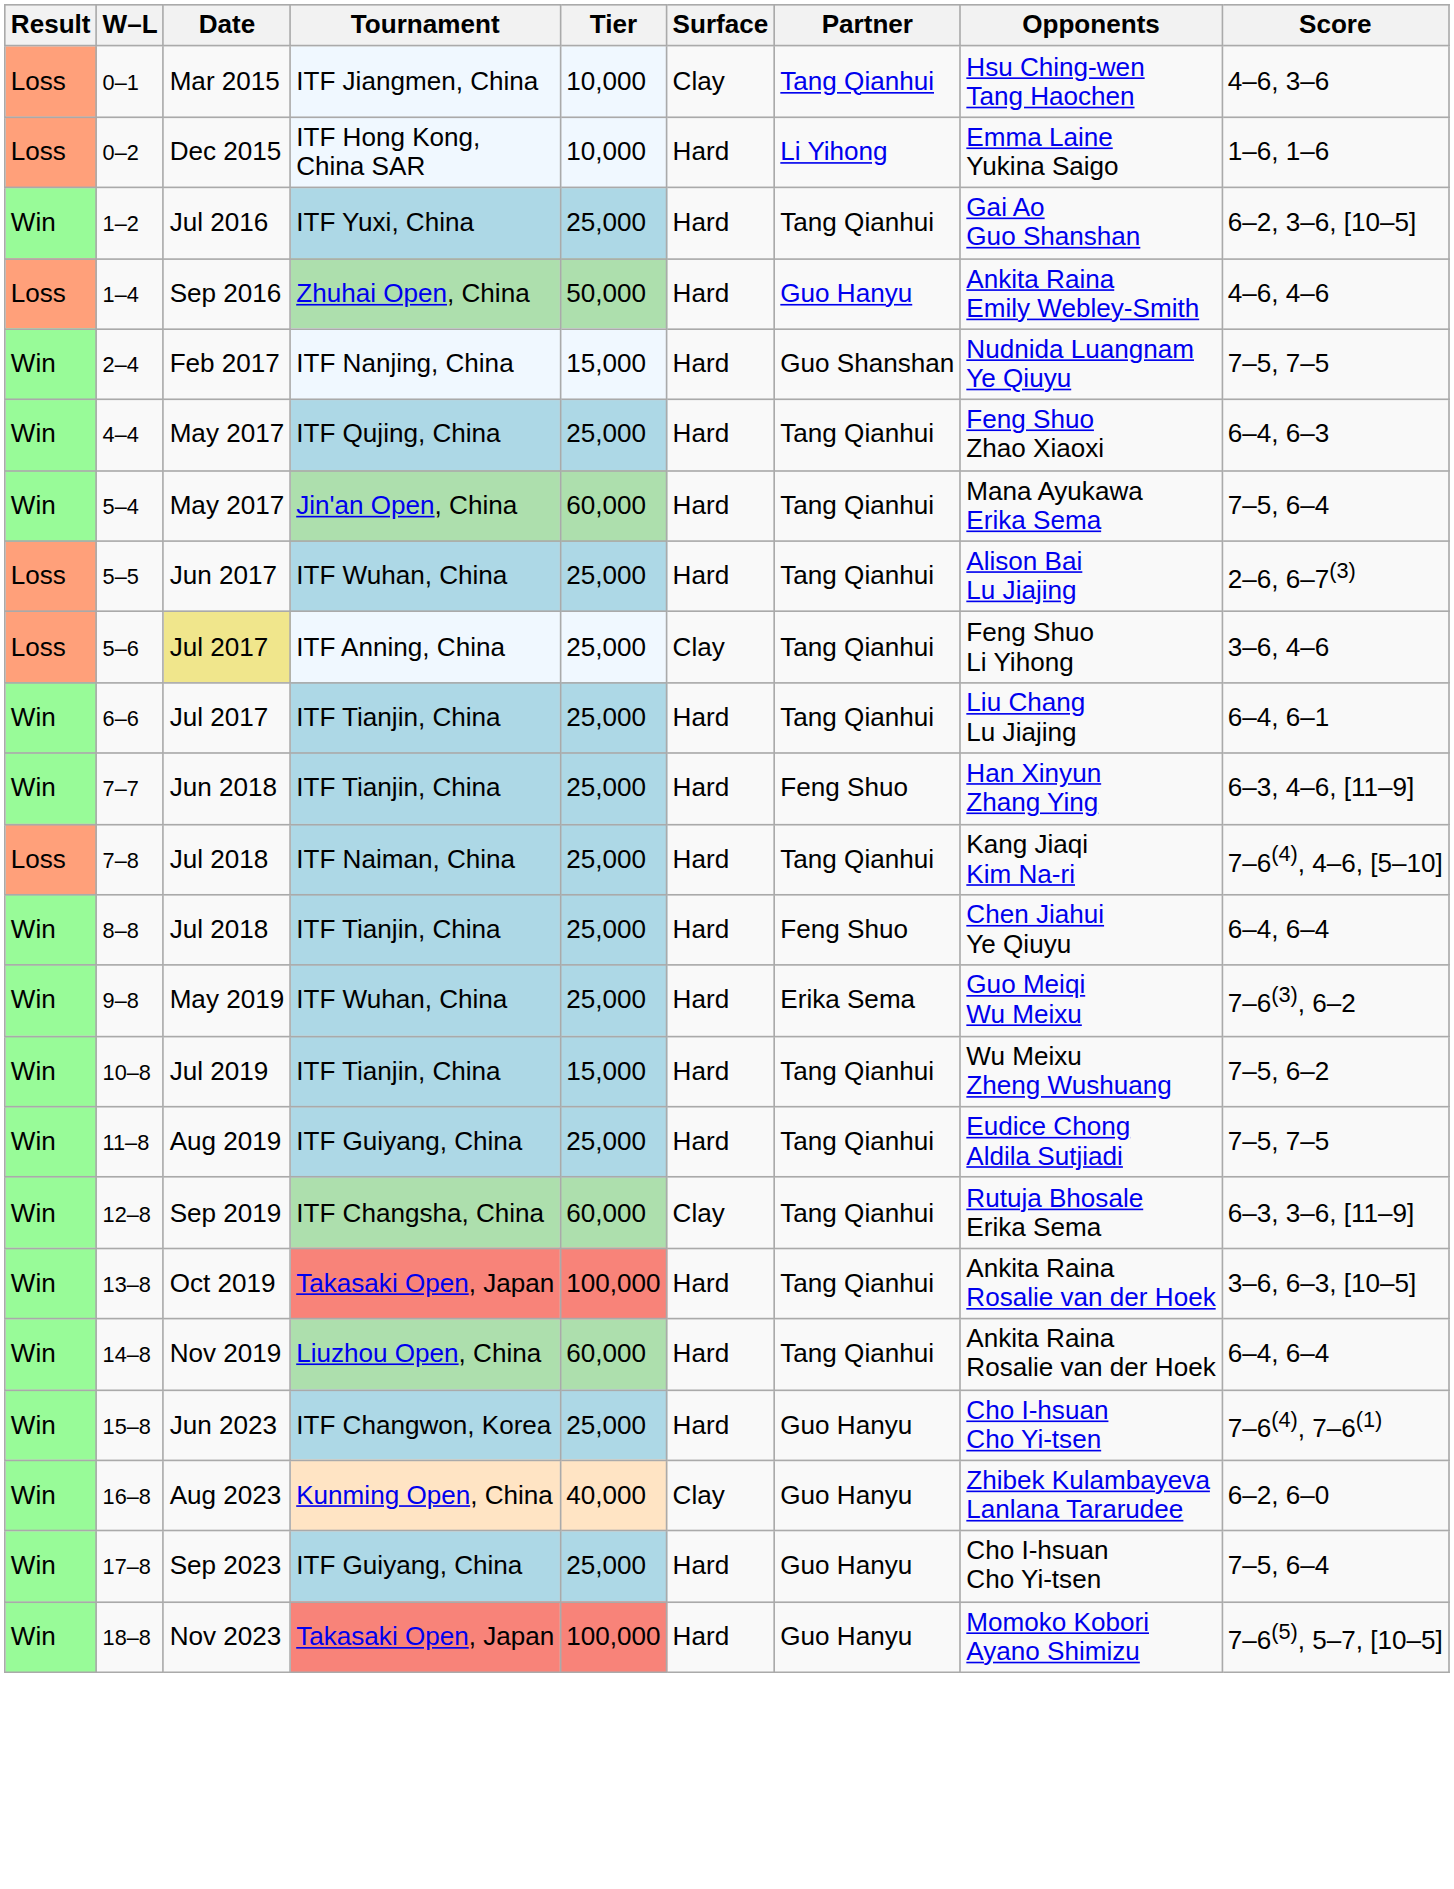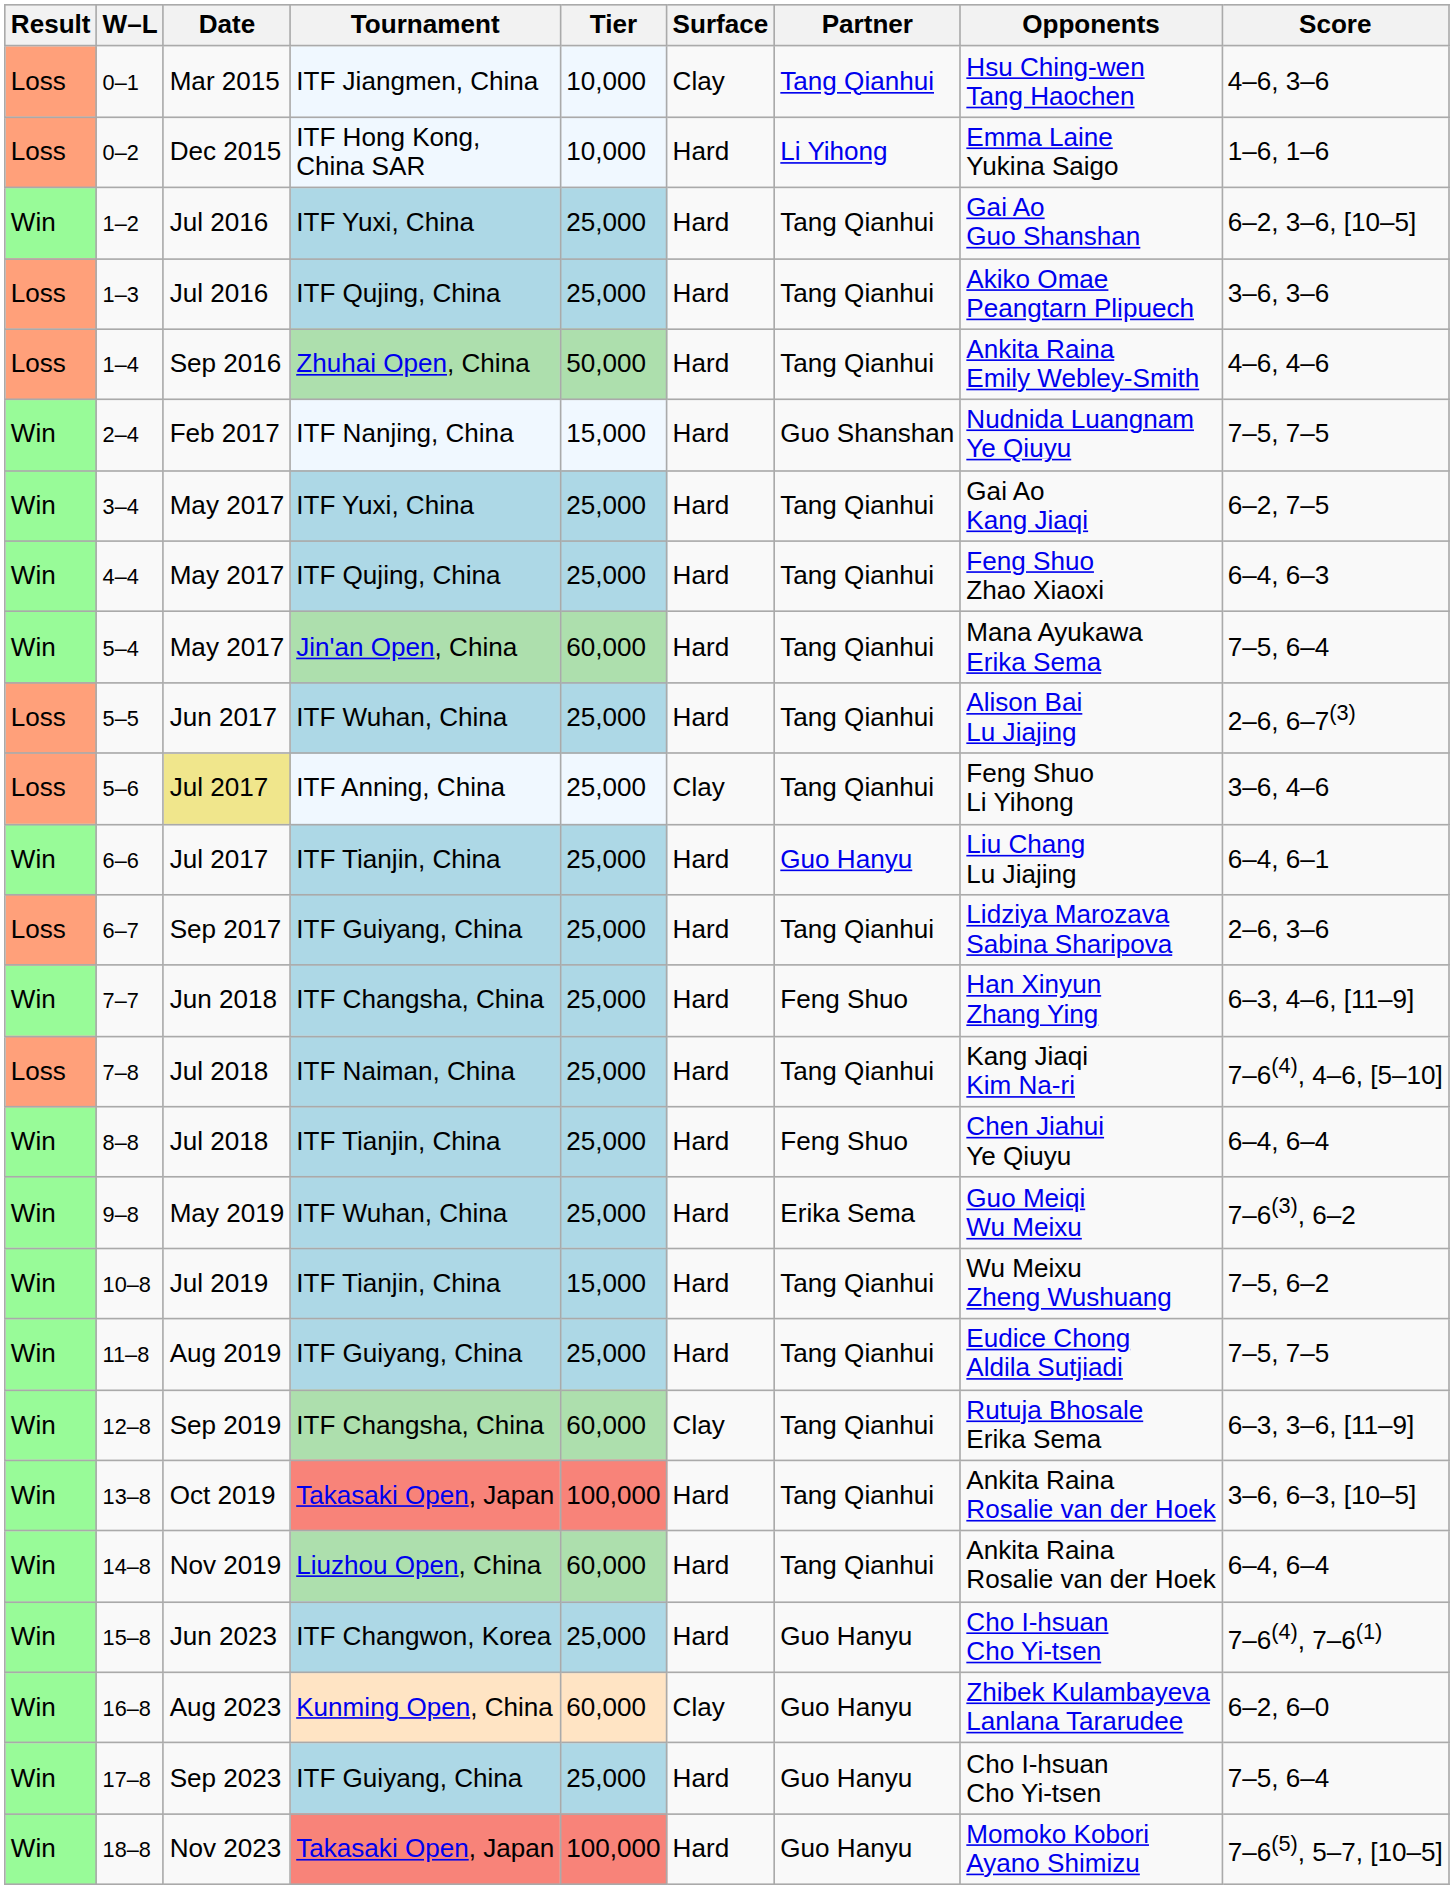+ row: Loss | 1–3 | Jul 2016 | ITF Qujing, China | 25,000 | Hard | Tang Qianhui | Akiko Omae Peangtarn Plipuech | 3–6, 3–6
1–4 | Partner: Guo Hanyu -> Tang Qianhui
+ row: Win | 3–4 | May 2017 | ITF Yuxi, China | 25,000 | Hard | Tang Qianhui | Gai Ao Kang Jiaqi | 6–2, 7–5
6–6 | Partner: Tang Qianhui -> Guo Hanyu
+ row: Loss | 6–7 | Sep 2017 | ITF Guiyang, China | 25,000 | Hard | Tang Qianhui | Lidziya Marozava Sabina Sharipova | 2–6, 3–6
7–7 | Tournament: ITF Tianjin, China -> ITF Changsha, China
16–8 | Tier: 40,000 -> 60,000
